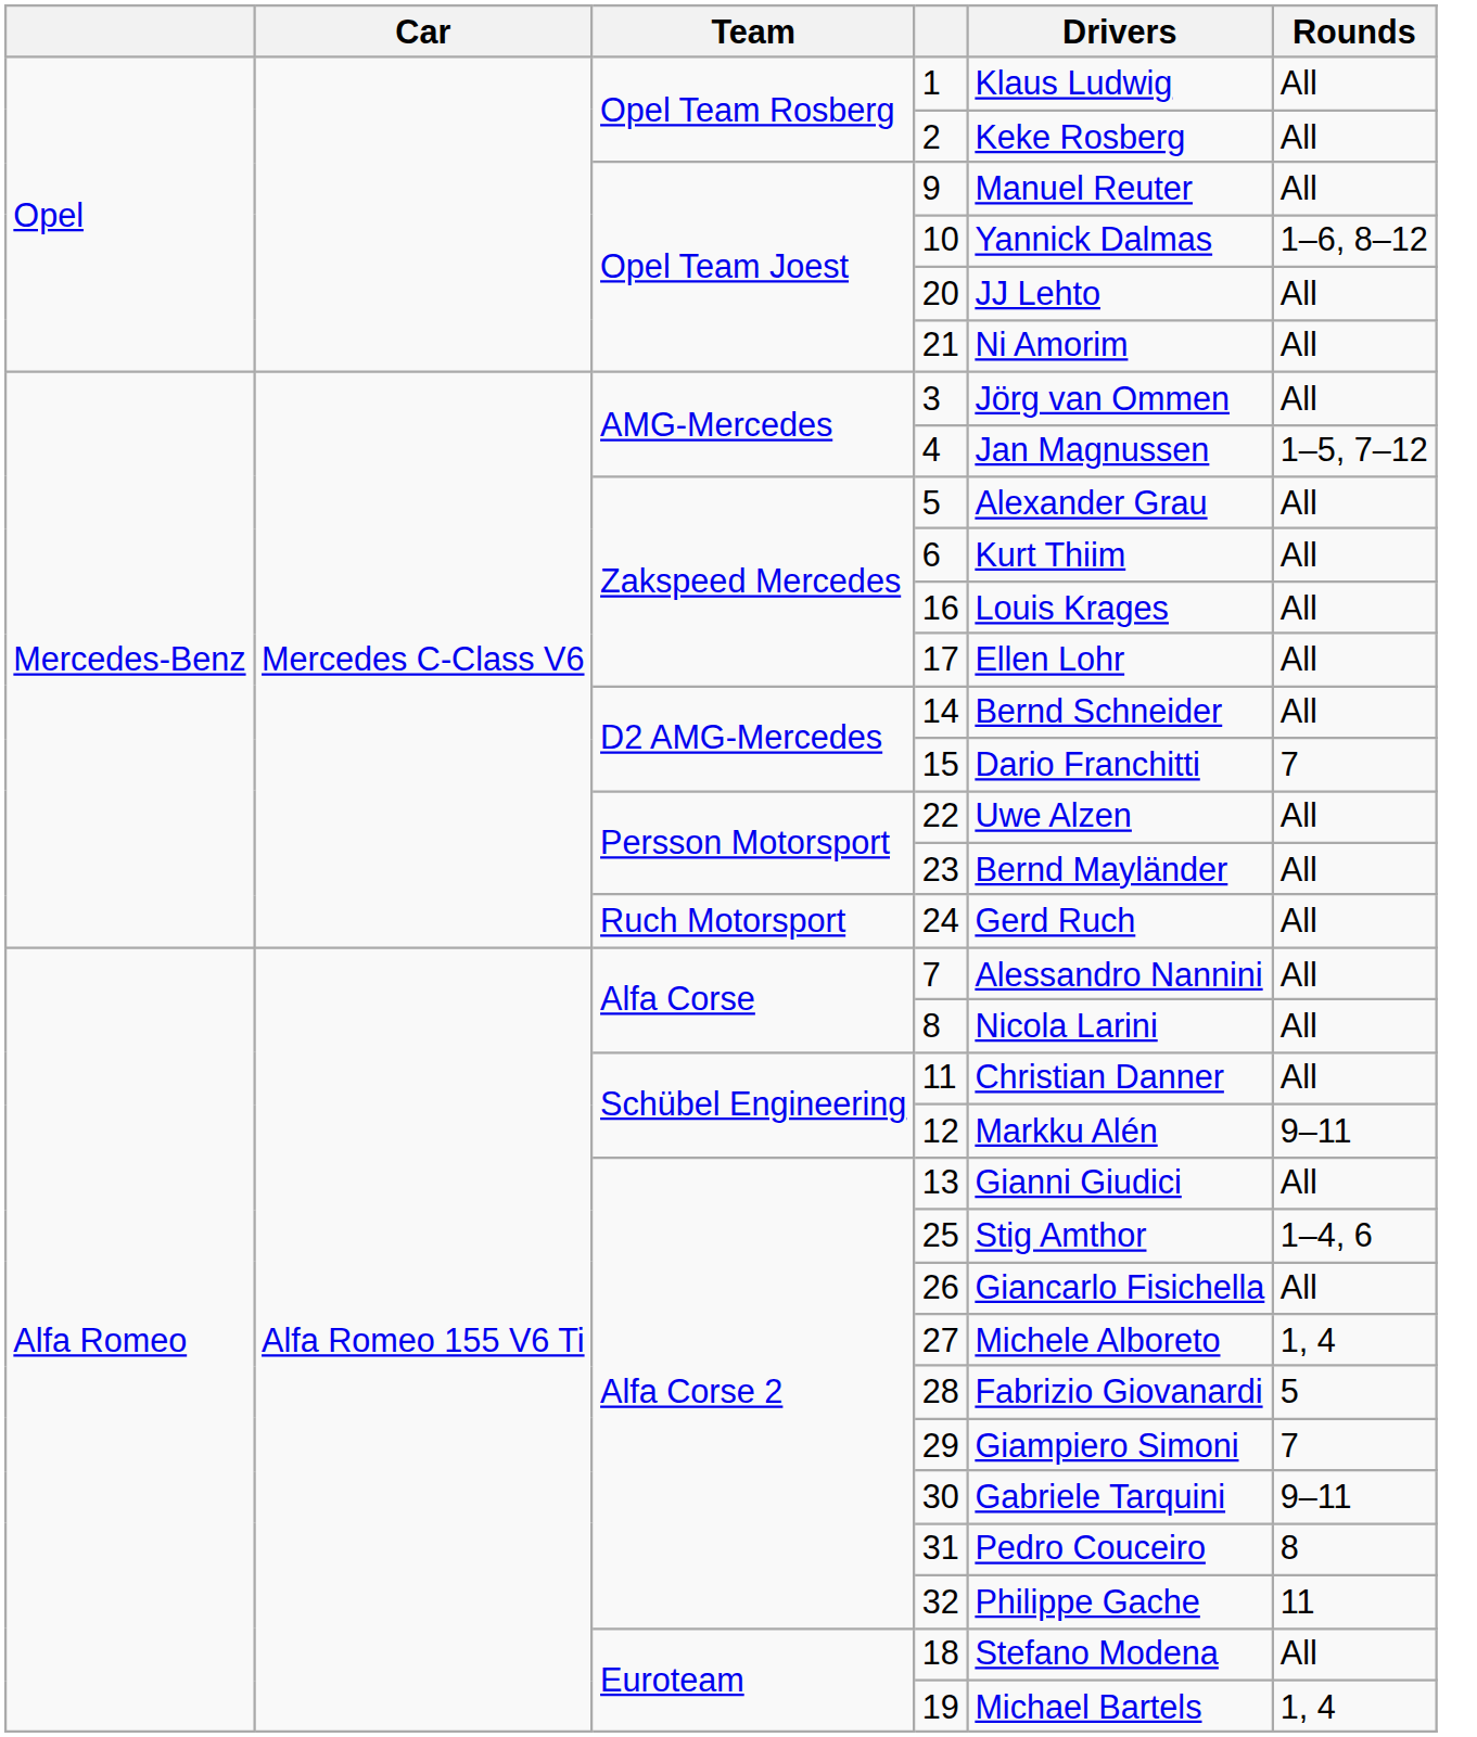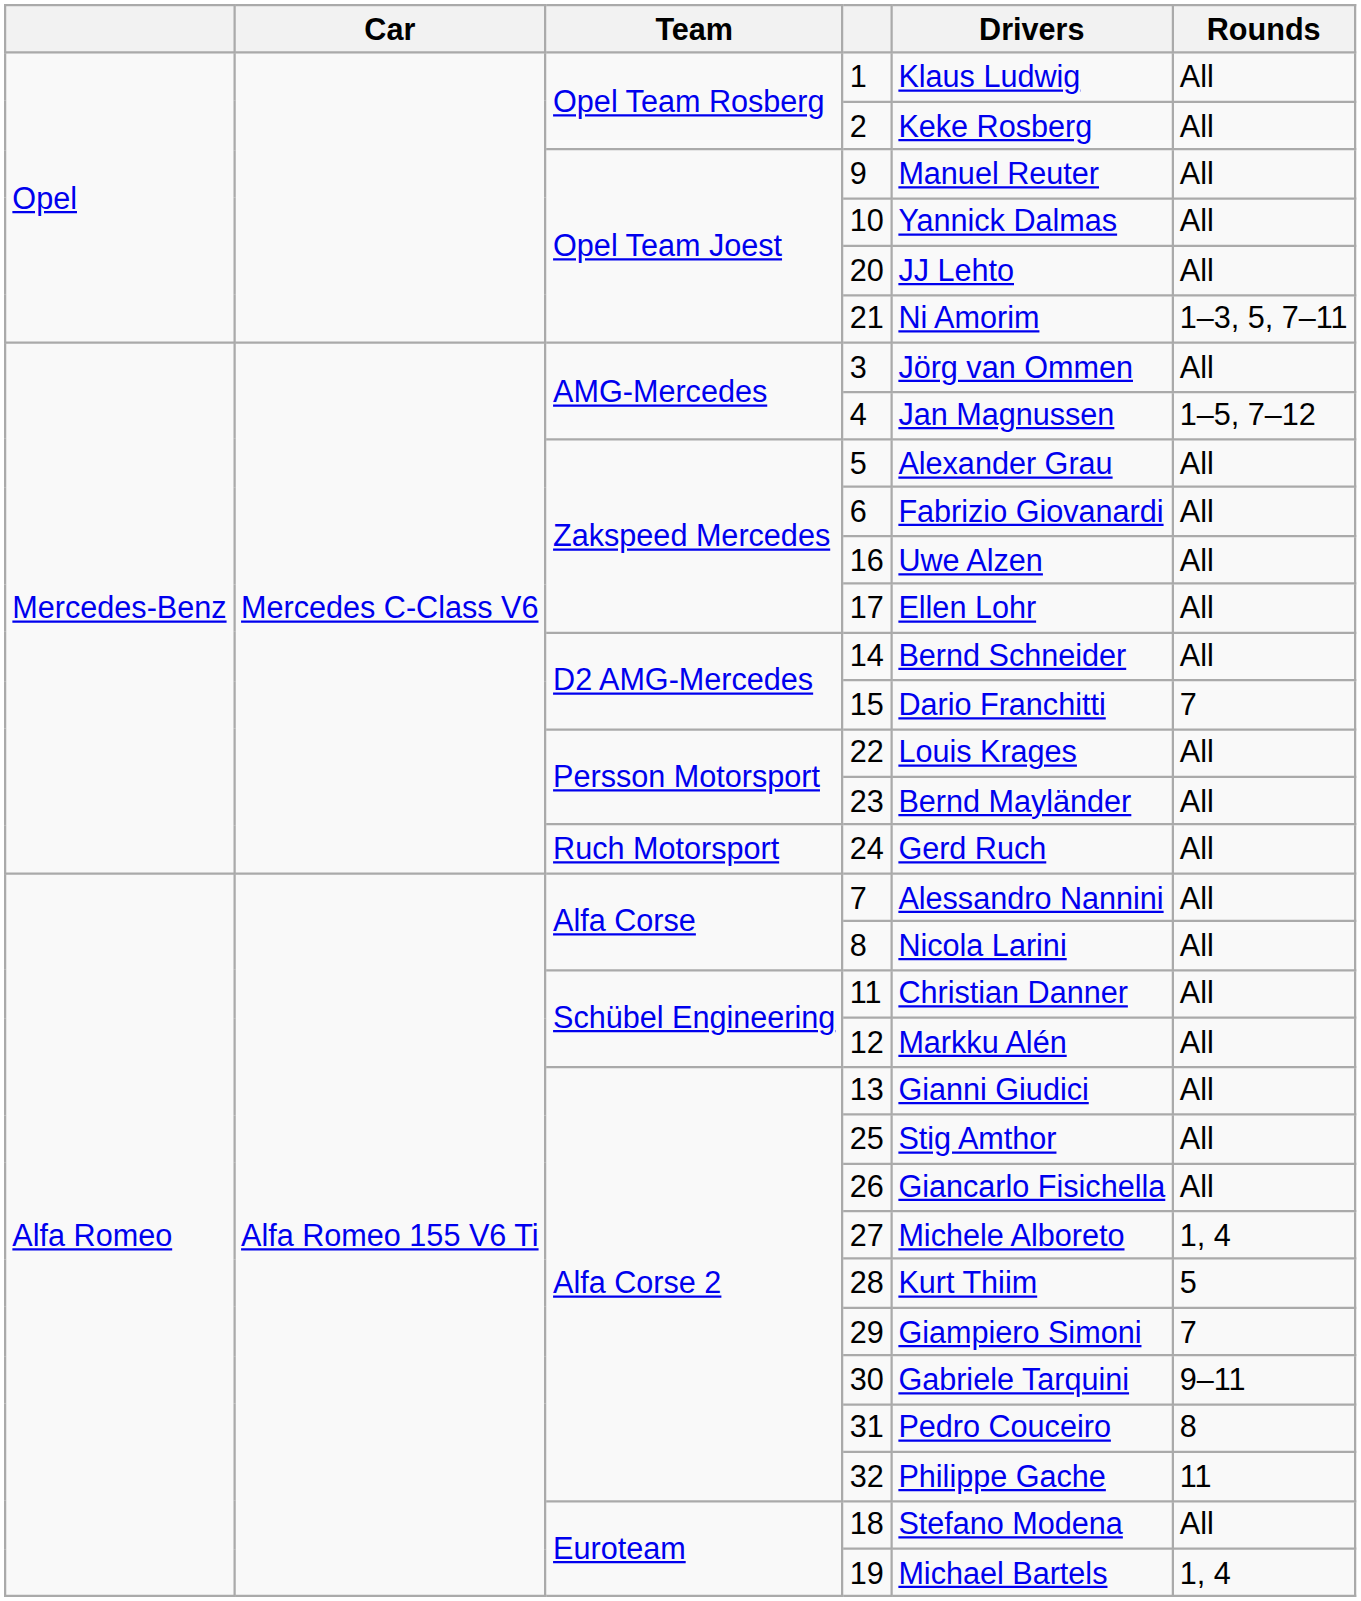10 | Rounds: 1–6, 8–12 -> All
21 | Rounds: All -> 1–3, 5, 7–11
6 | Drivers: Kurt Thiim -> Fabrizio Giovanardi
16 | Drivers: Louis Krages -> Uwe Alzen
22 | Drivers: Uwe Alzen -> Louis Krages
12 | Rounds: 9–11 -> All
25 | Rounds: 1–4, 6 -> All
28 | Drivers: Fabrizio Giovanardi -> Kurt Thiim
